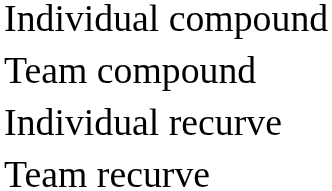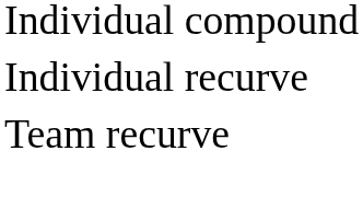- row: Team compound
